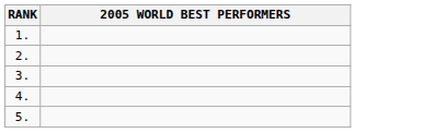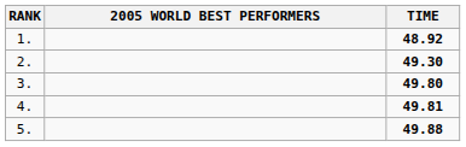+ column: TIME | 48.92 | 49.30 | 49.80 | 49.81 | 49.88
